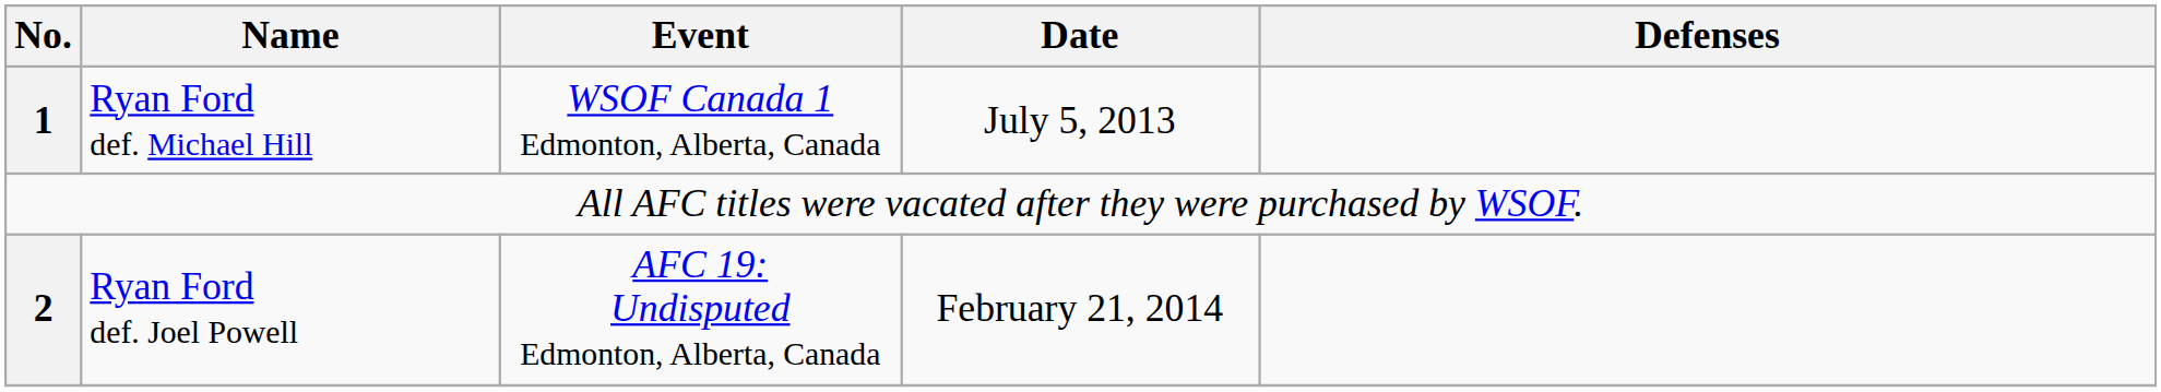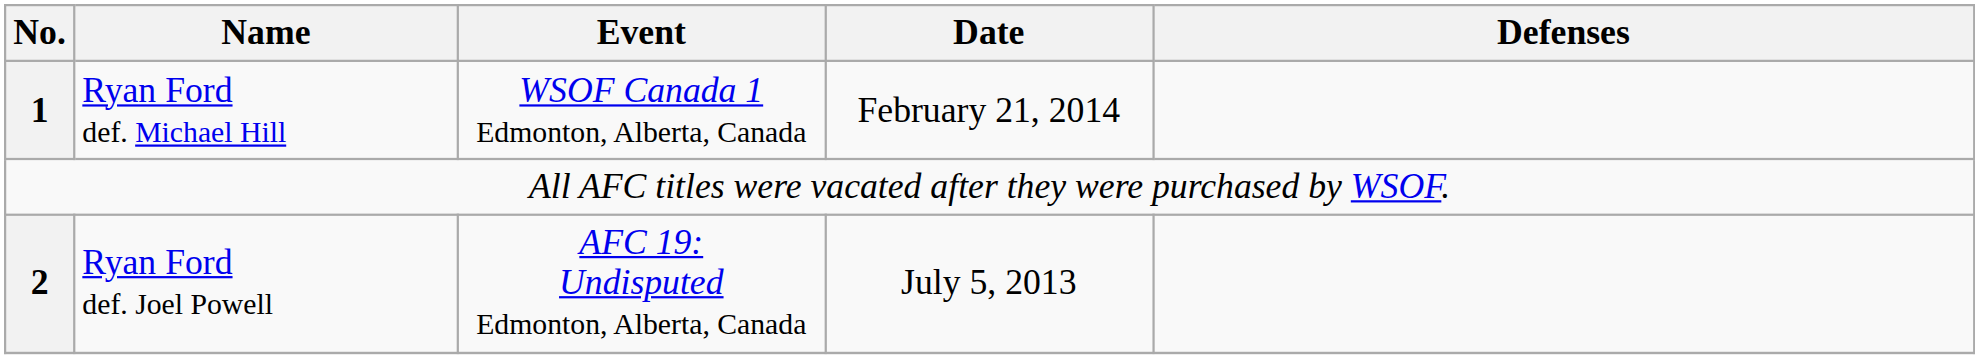Ryan Ford def. Michael Hill | Date: July 5, 2013 -> February 21, 2014
Ryan Ford def. Joel Powell | Date: February 21, 2014 -> July 5, 2013
